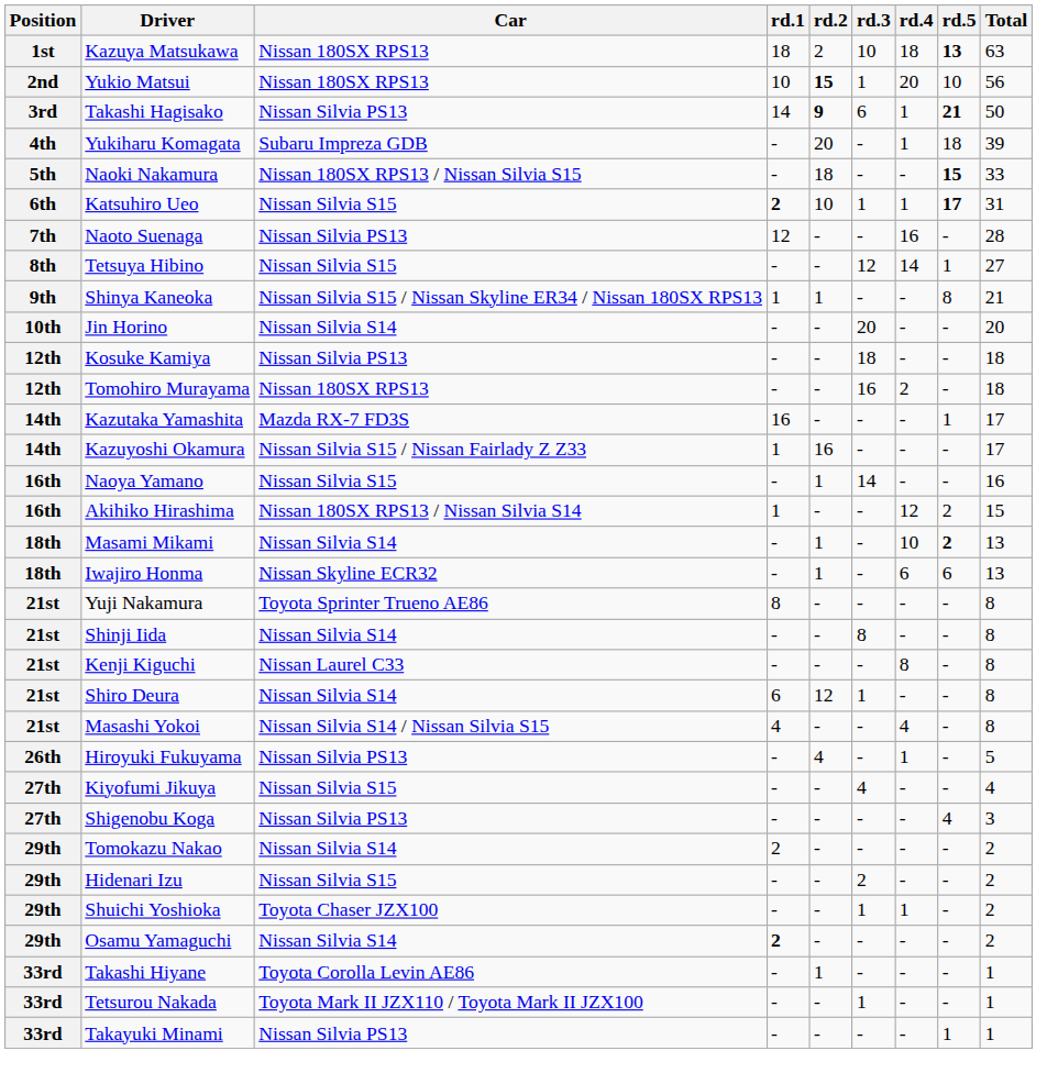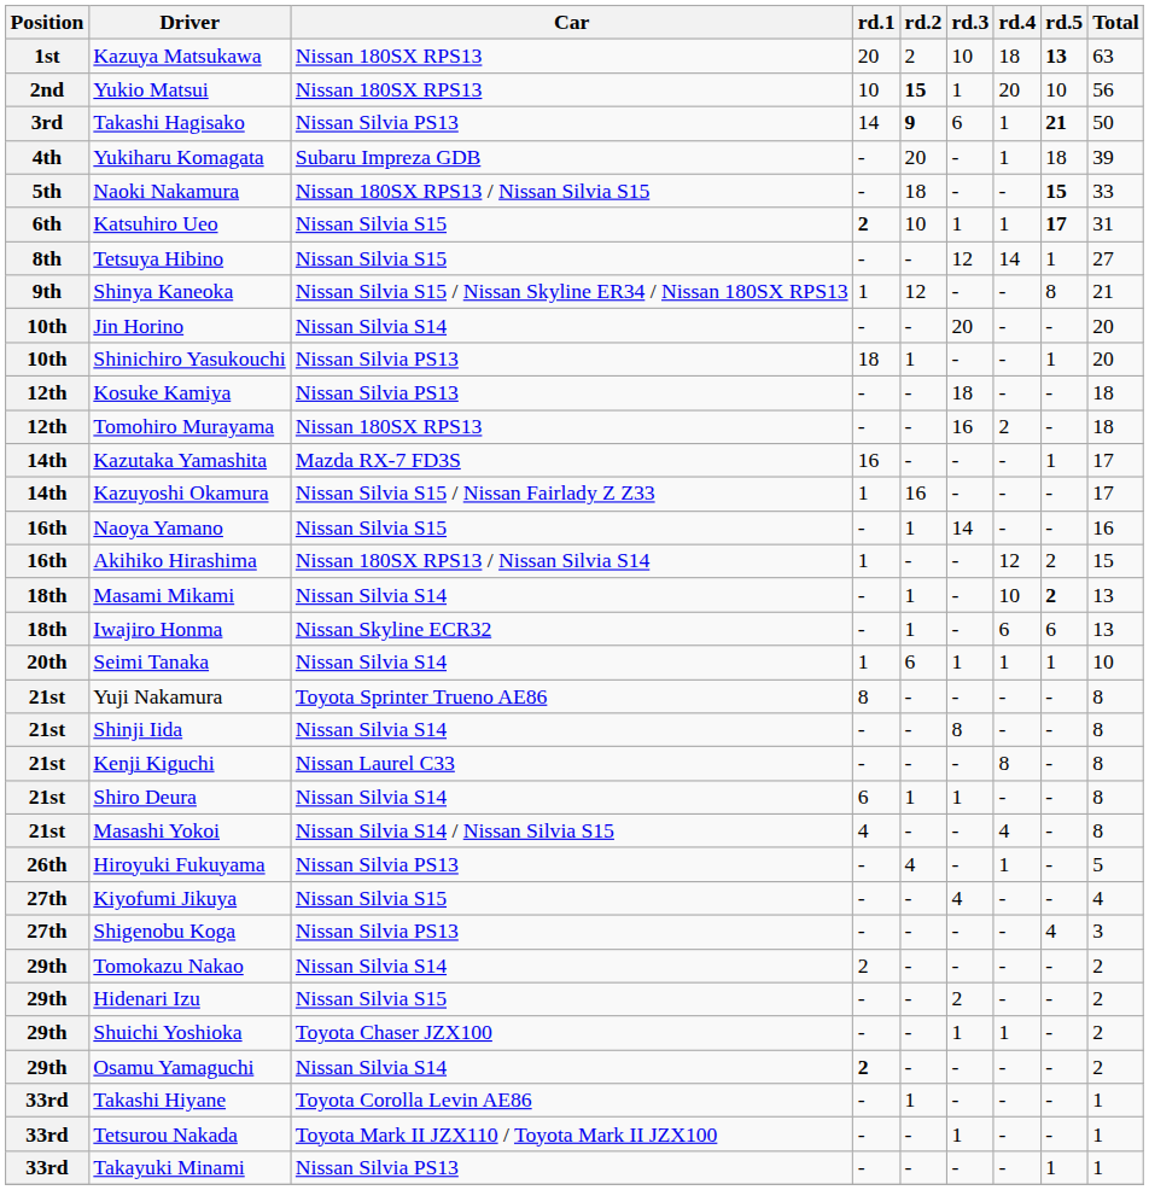Kazuya Matsukawa | rd.1: 18 -> 20
- row: 7th | Naoto Suenaga | Nissan Silvia PS13 | 12 | - | - | 16 | - | 28
Shinya Kaneoka | rd.2: 1 -> 12
+ row: 10th | Shinichiro Yasukouchi | Nissan Silvia PS13 | 18 | 1 | - | - | 1 | 20
+ row: 20th | Seimi Tanaka | Nissan Silvia S14 | 1 | 6 | 1 | 1 | 1 | 10
Shiro Deura | rd.2: 12 -> 1
